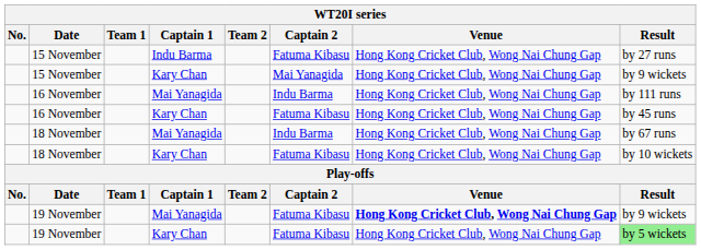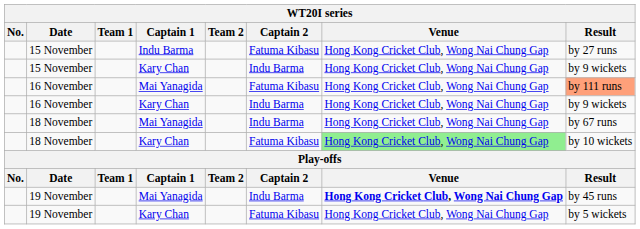15 November / Kary Chan | Captain 2: Mai Yanagida -> Indu Barma
16 November / Mai Yanagida | Captain 2: Indu Barma -> Fatuma Kibasu
16 November / Mai Yanagida | Result: no background -> lightsalmon background
16 November / Kary Chan | Captain 2: Fatuma Kibasu -> Indu Barma
16 November / Kary Chan | Result: by 45 runs -> by 9 wickets
18 November / Kary Chan | Venue: no background -> lightgreen background
19 November / Mai Yanagida | Captain 2: Fatuma Kibasu -> Indu Barma
19 November / Mai Yanagida | Result: by 9 wickets -> by 45 runs
19 November / Kary Chan | Result: lightgreen background -> no background
